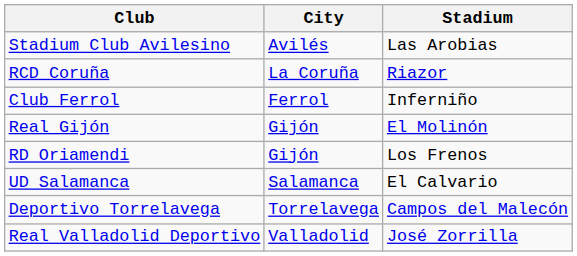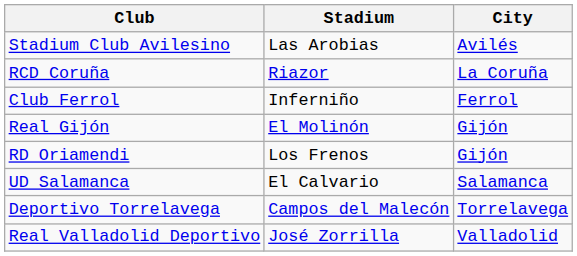columns swapped: City <-> Stadium
